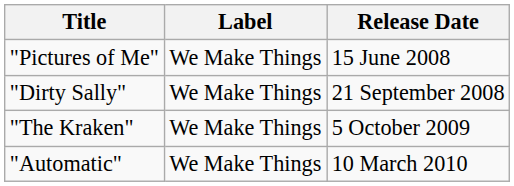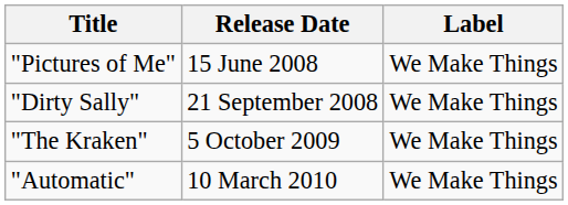columns swapped: Release Date <-> Label
